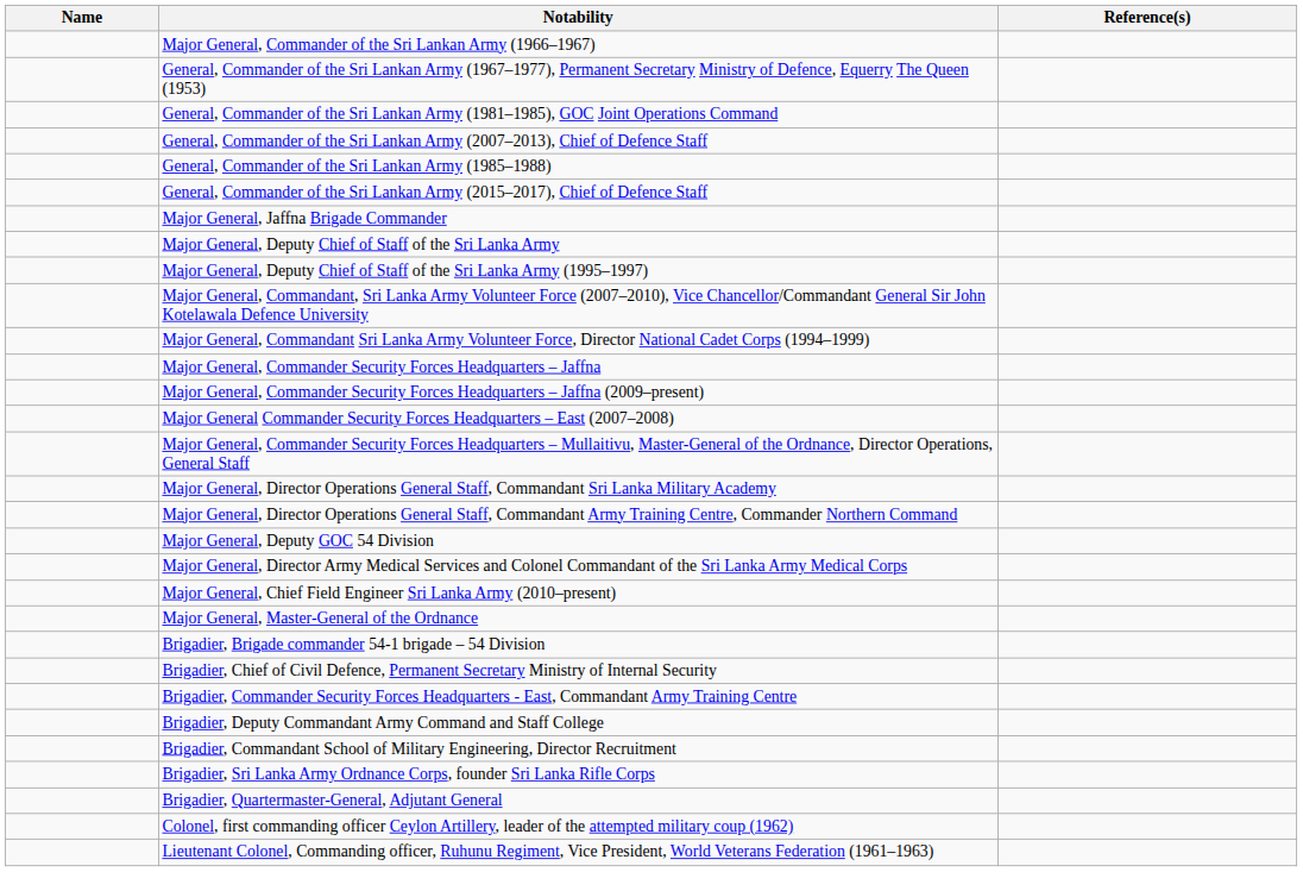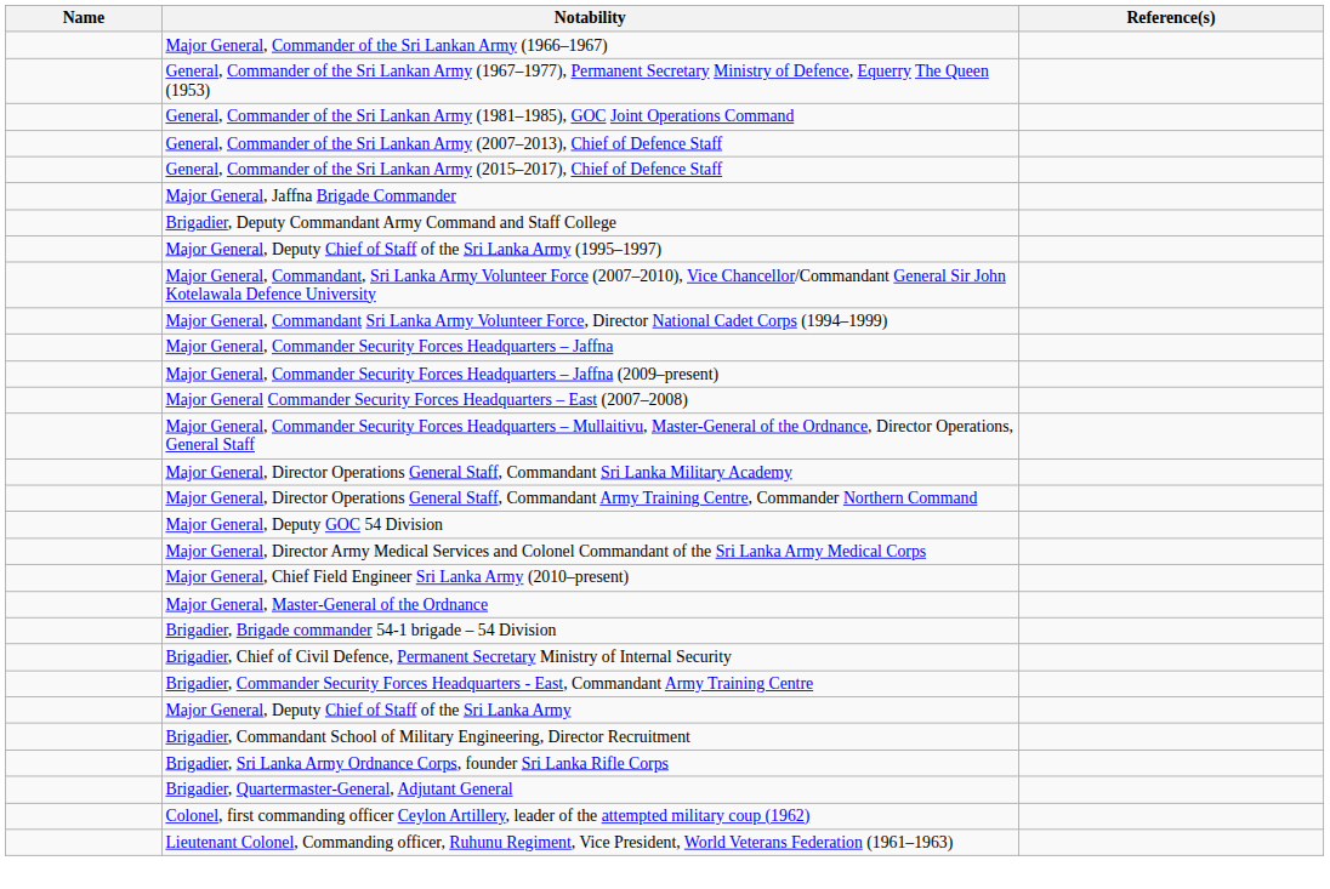- row: General, Commander of the Sri Lankan Army (1985–1988)
rows swapped: Major General, Deputy Chief of Staff of the Sri Lanka Army <-> Brigadier, Deputy Commandant Army Command and Staff College
